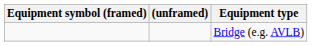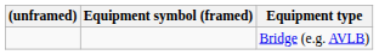columns swapped: Equipment symbol (framed) <-> (unframed)
